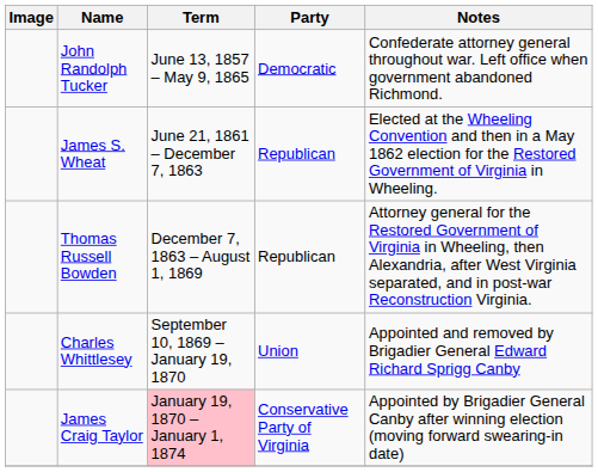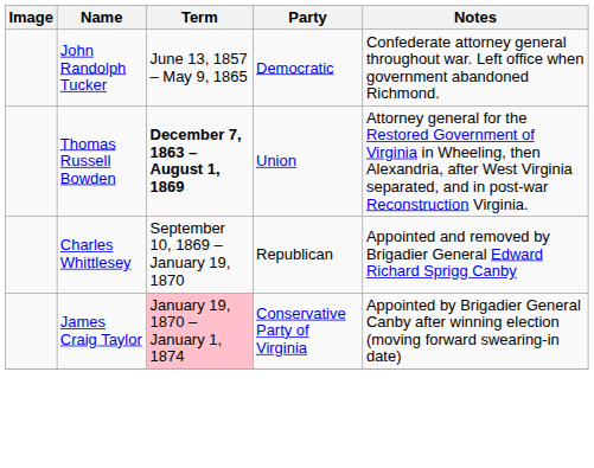- row: James S. Wheat | June 21, 1861 – December 7, 1863 | Republican | Elected at the Wheeling Convention and then in a May 1862 election for the Restored Government of Virginia in Wheeling.
Thomas Russell Bowden | Term: normal -> bold
Thomas Russell Bowden | Party: Republican -> Union
Charles Whittlesey | Party: Union -> Republican
